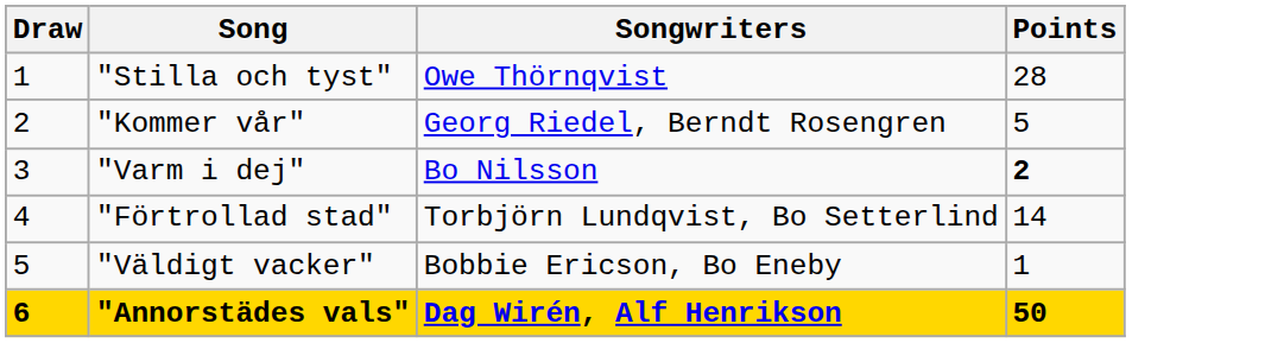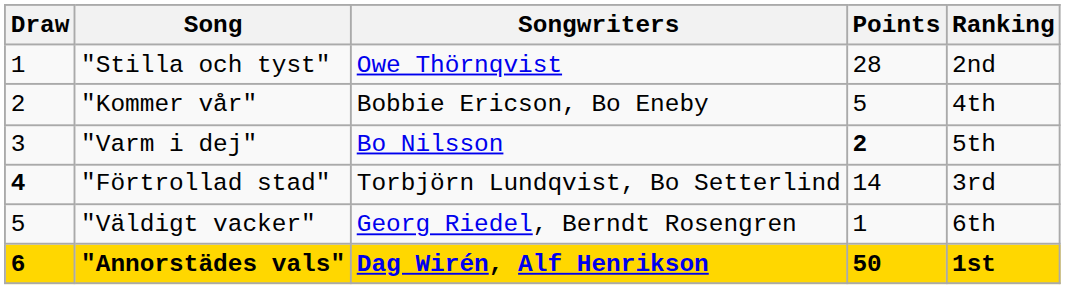+ column: Ranking | 2nd | 4th | 5th | 3rd | 6th | 1st
"Kommer vår" | Songwriters: Georg Riedel, Berndt Rosengren -> Bobbie Ericson, Bo Eneby
"Förtrollad stad" | Draw: normal -> bold
"Väldigt vacker" | Songwriters: Bobbie Ericson, Bo Eneby -> Georg Riedel, Berndt Rosengren
